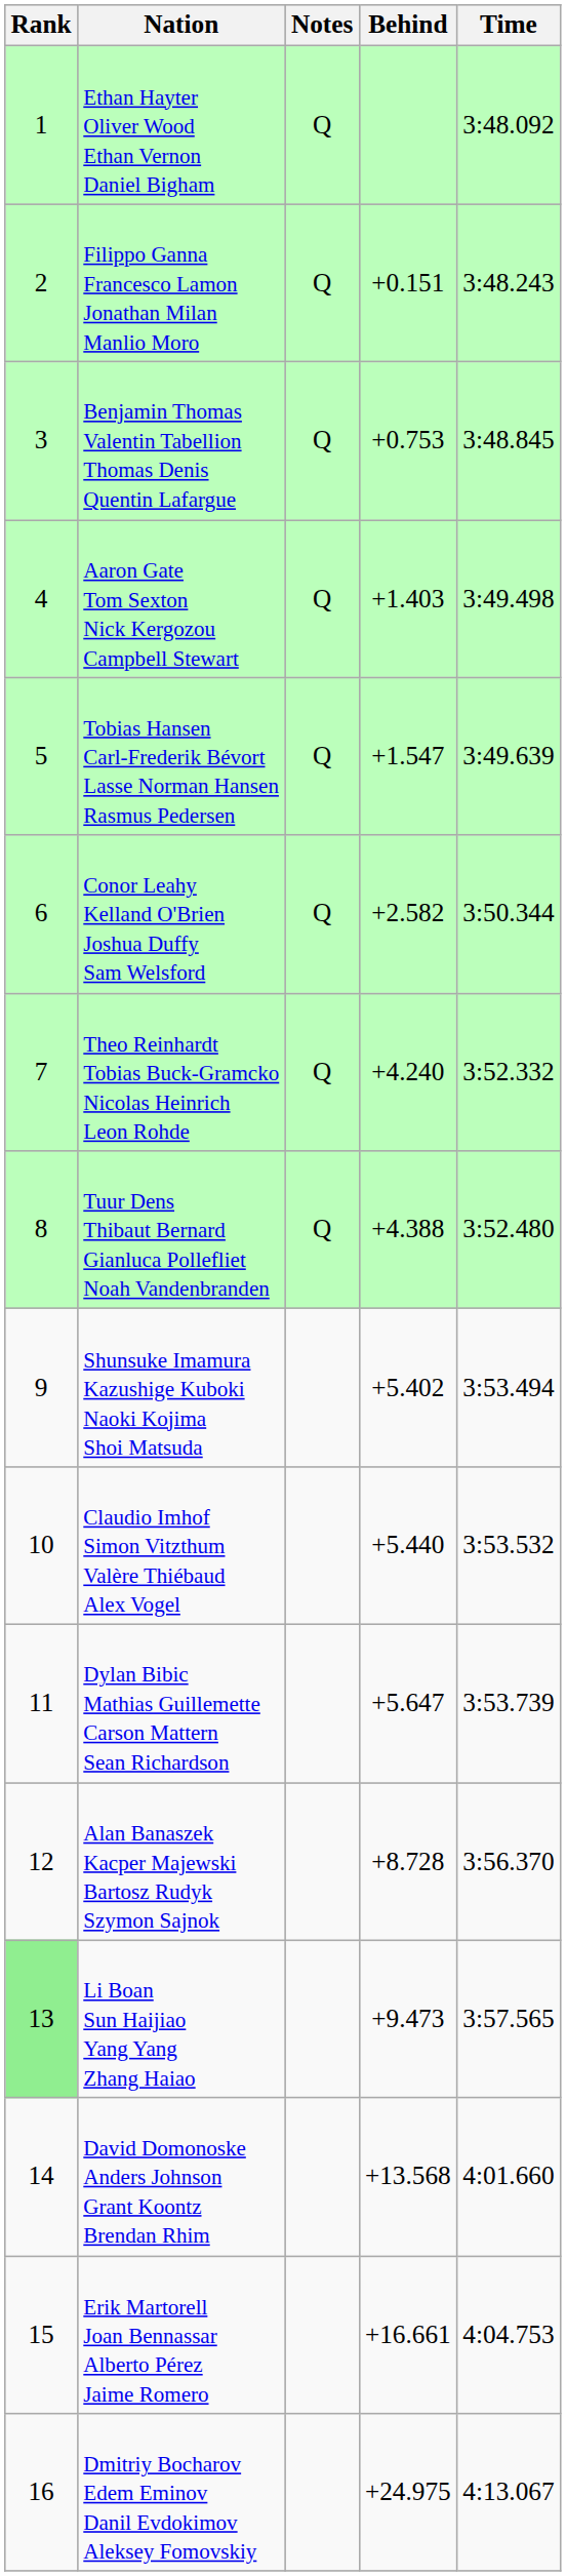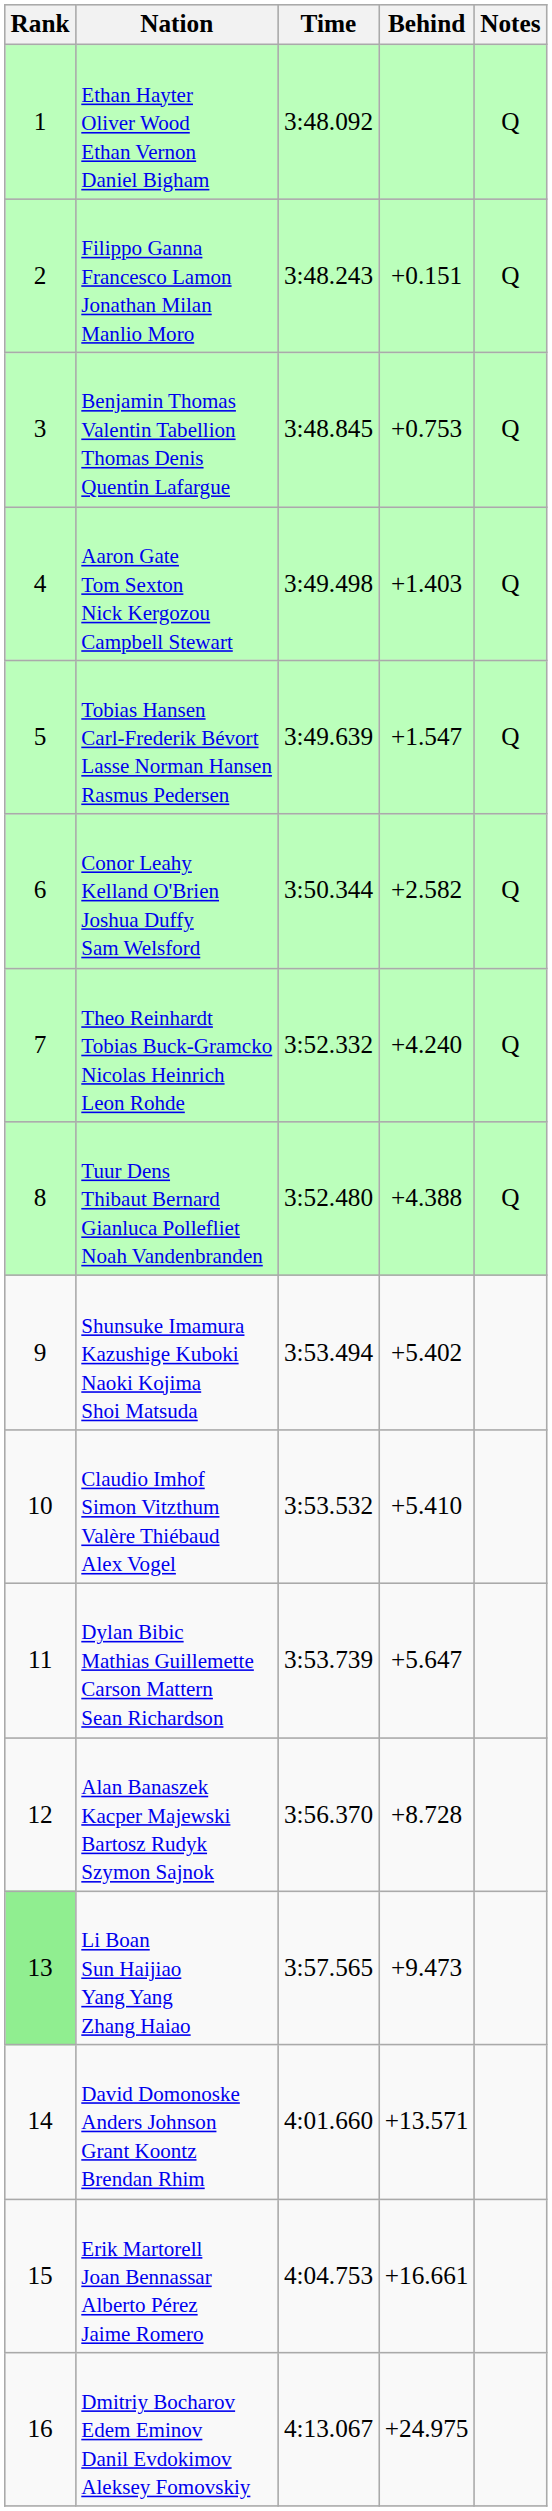columns swapped: Time <-> Notes
Claudio Imhof Simon Vitzthum Valère Thiébaud Alex Vogel | Behind: +5.440 -> +5.410
David Domonoske Anders Johnson Grant Koontz Brendan Rhim | Behind: +13.568 -> +13.571
